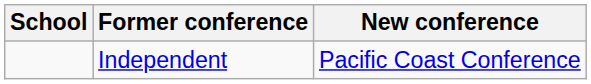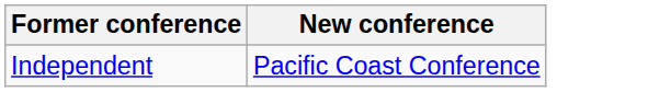- column: School
